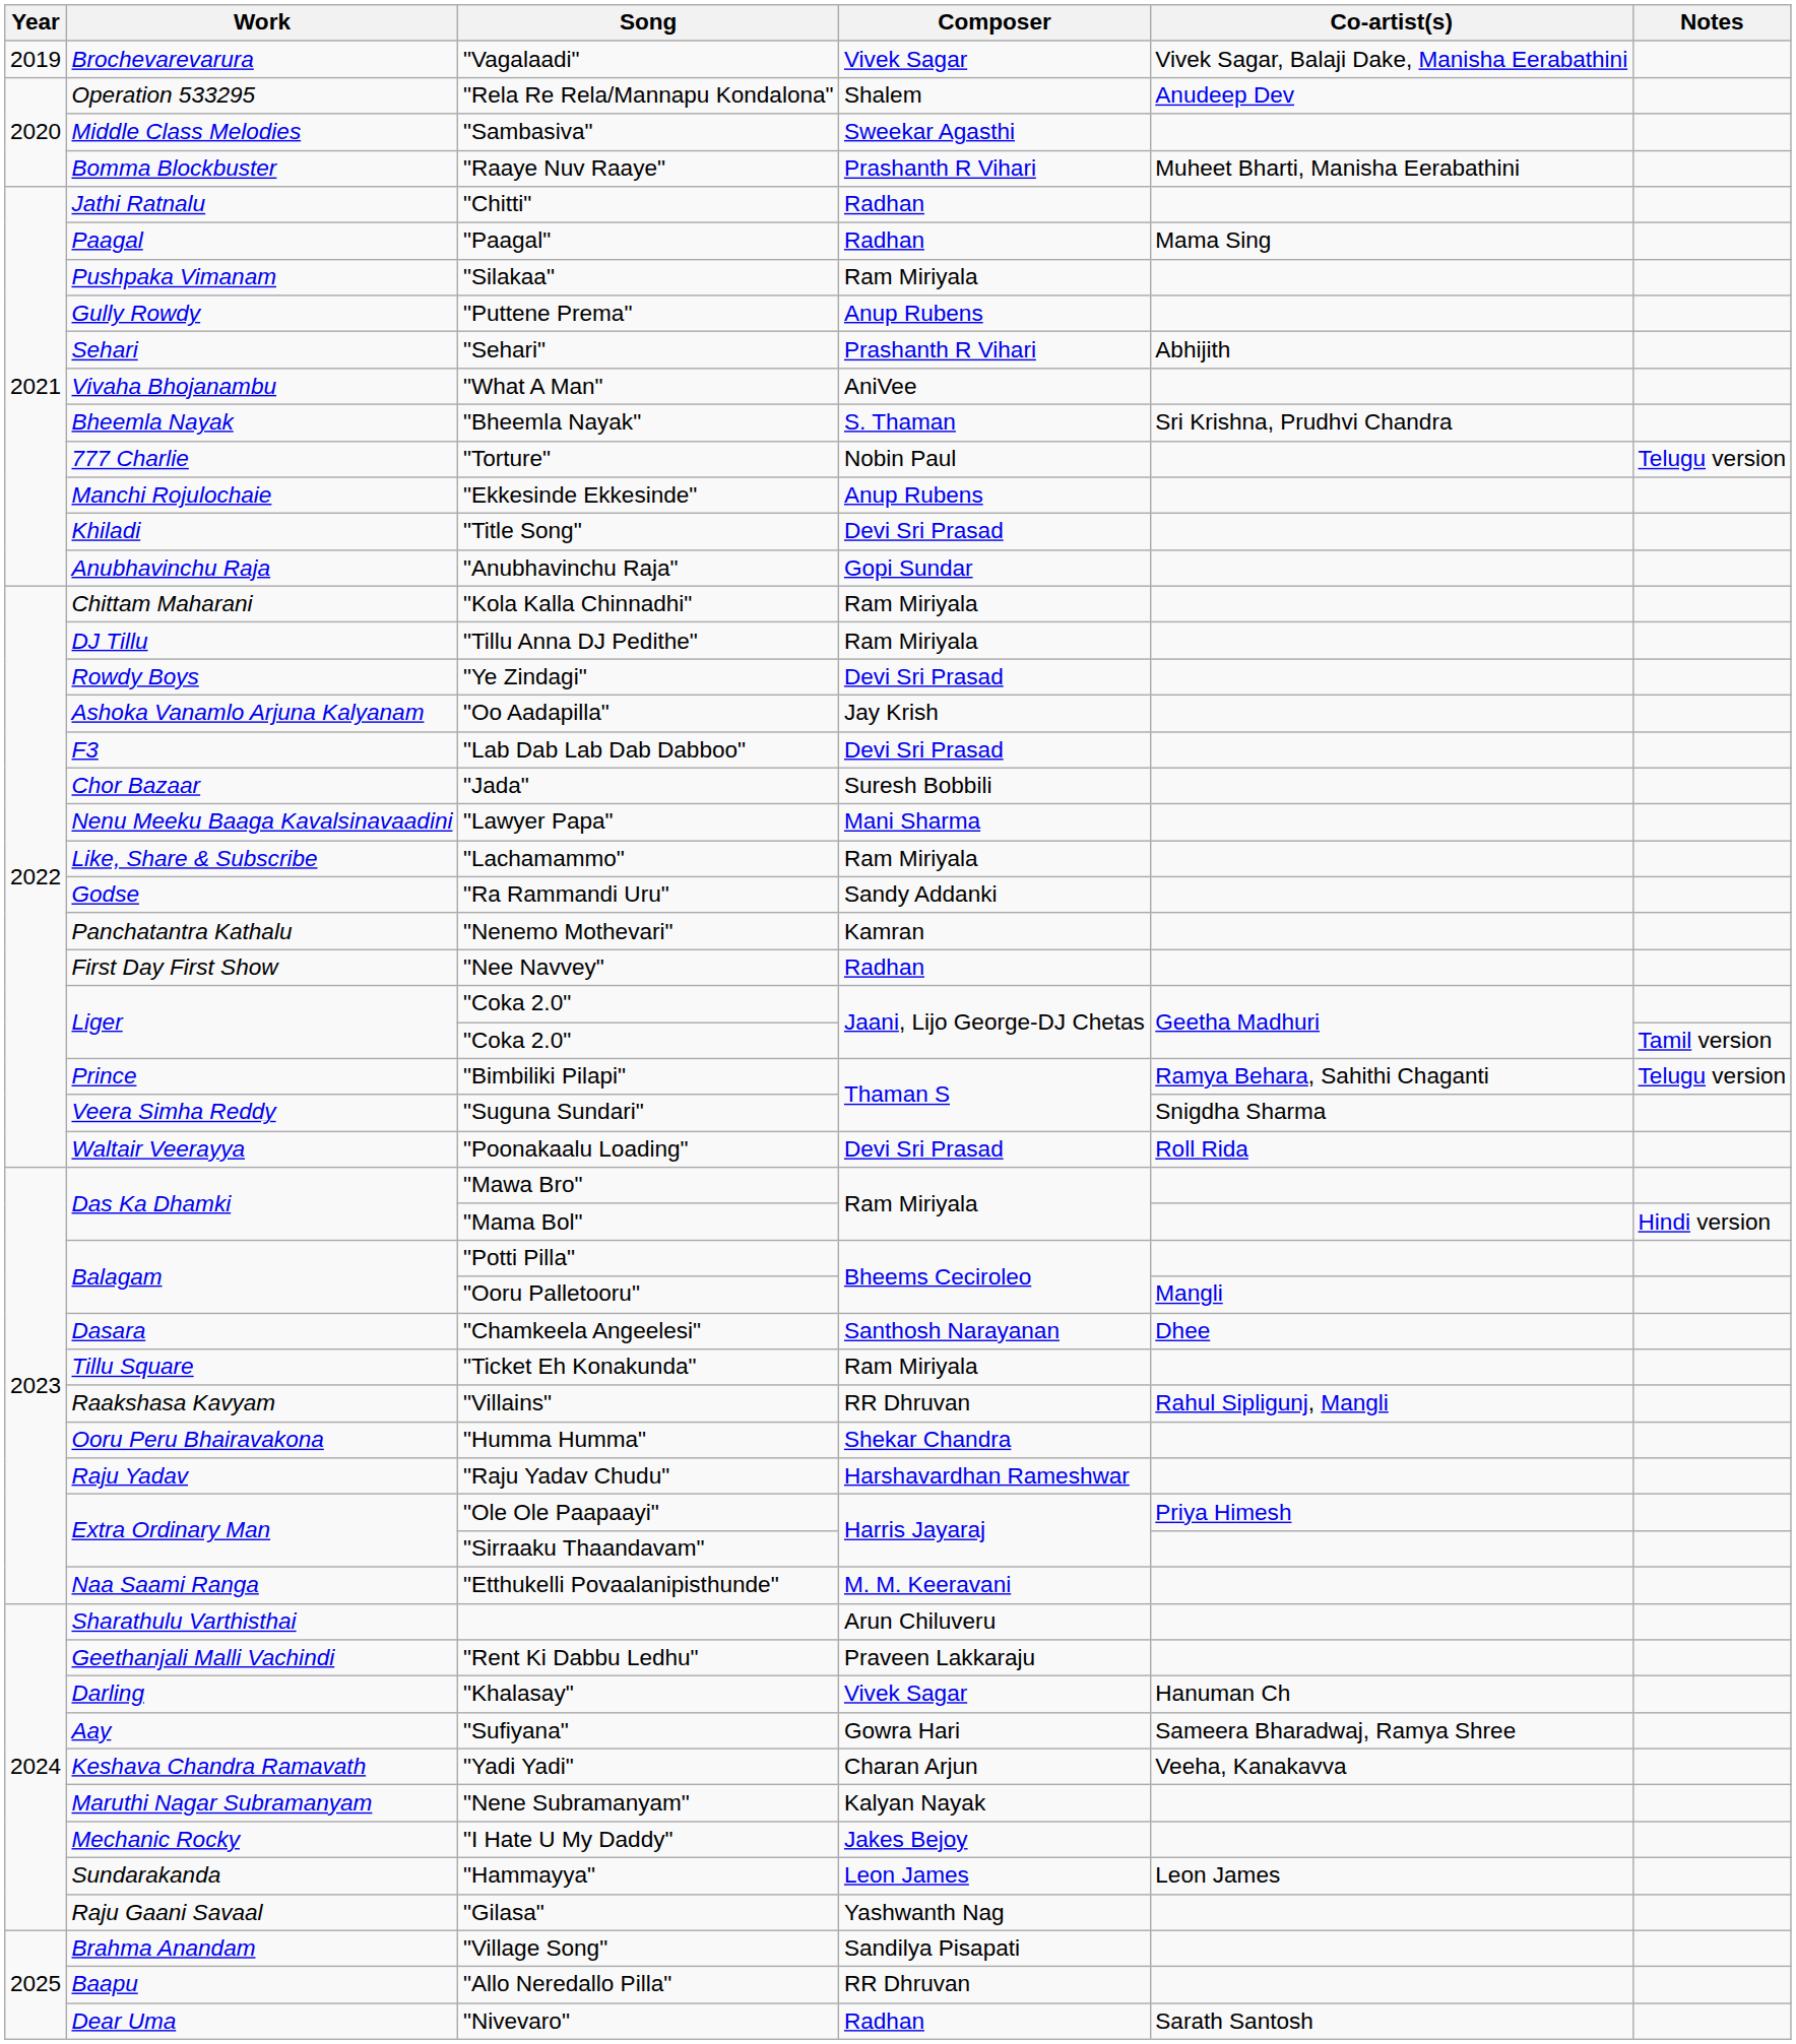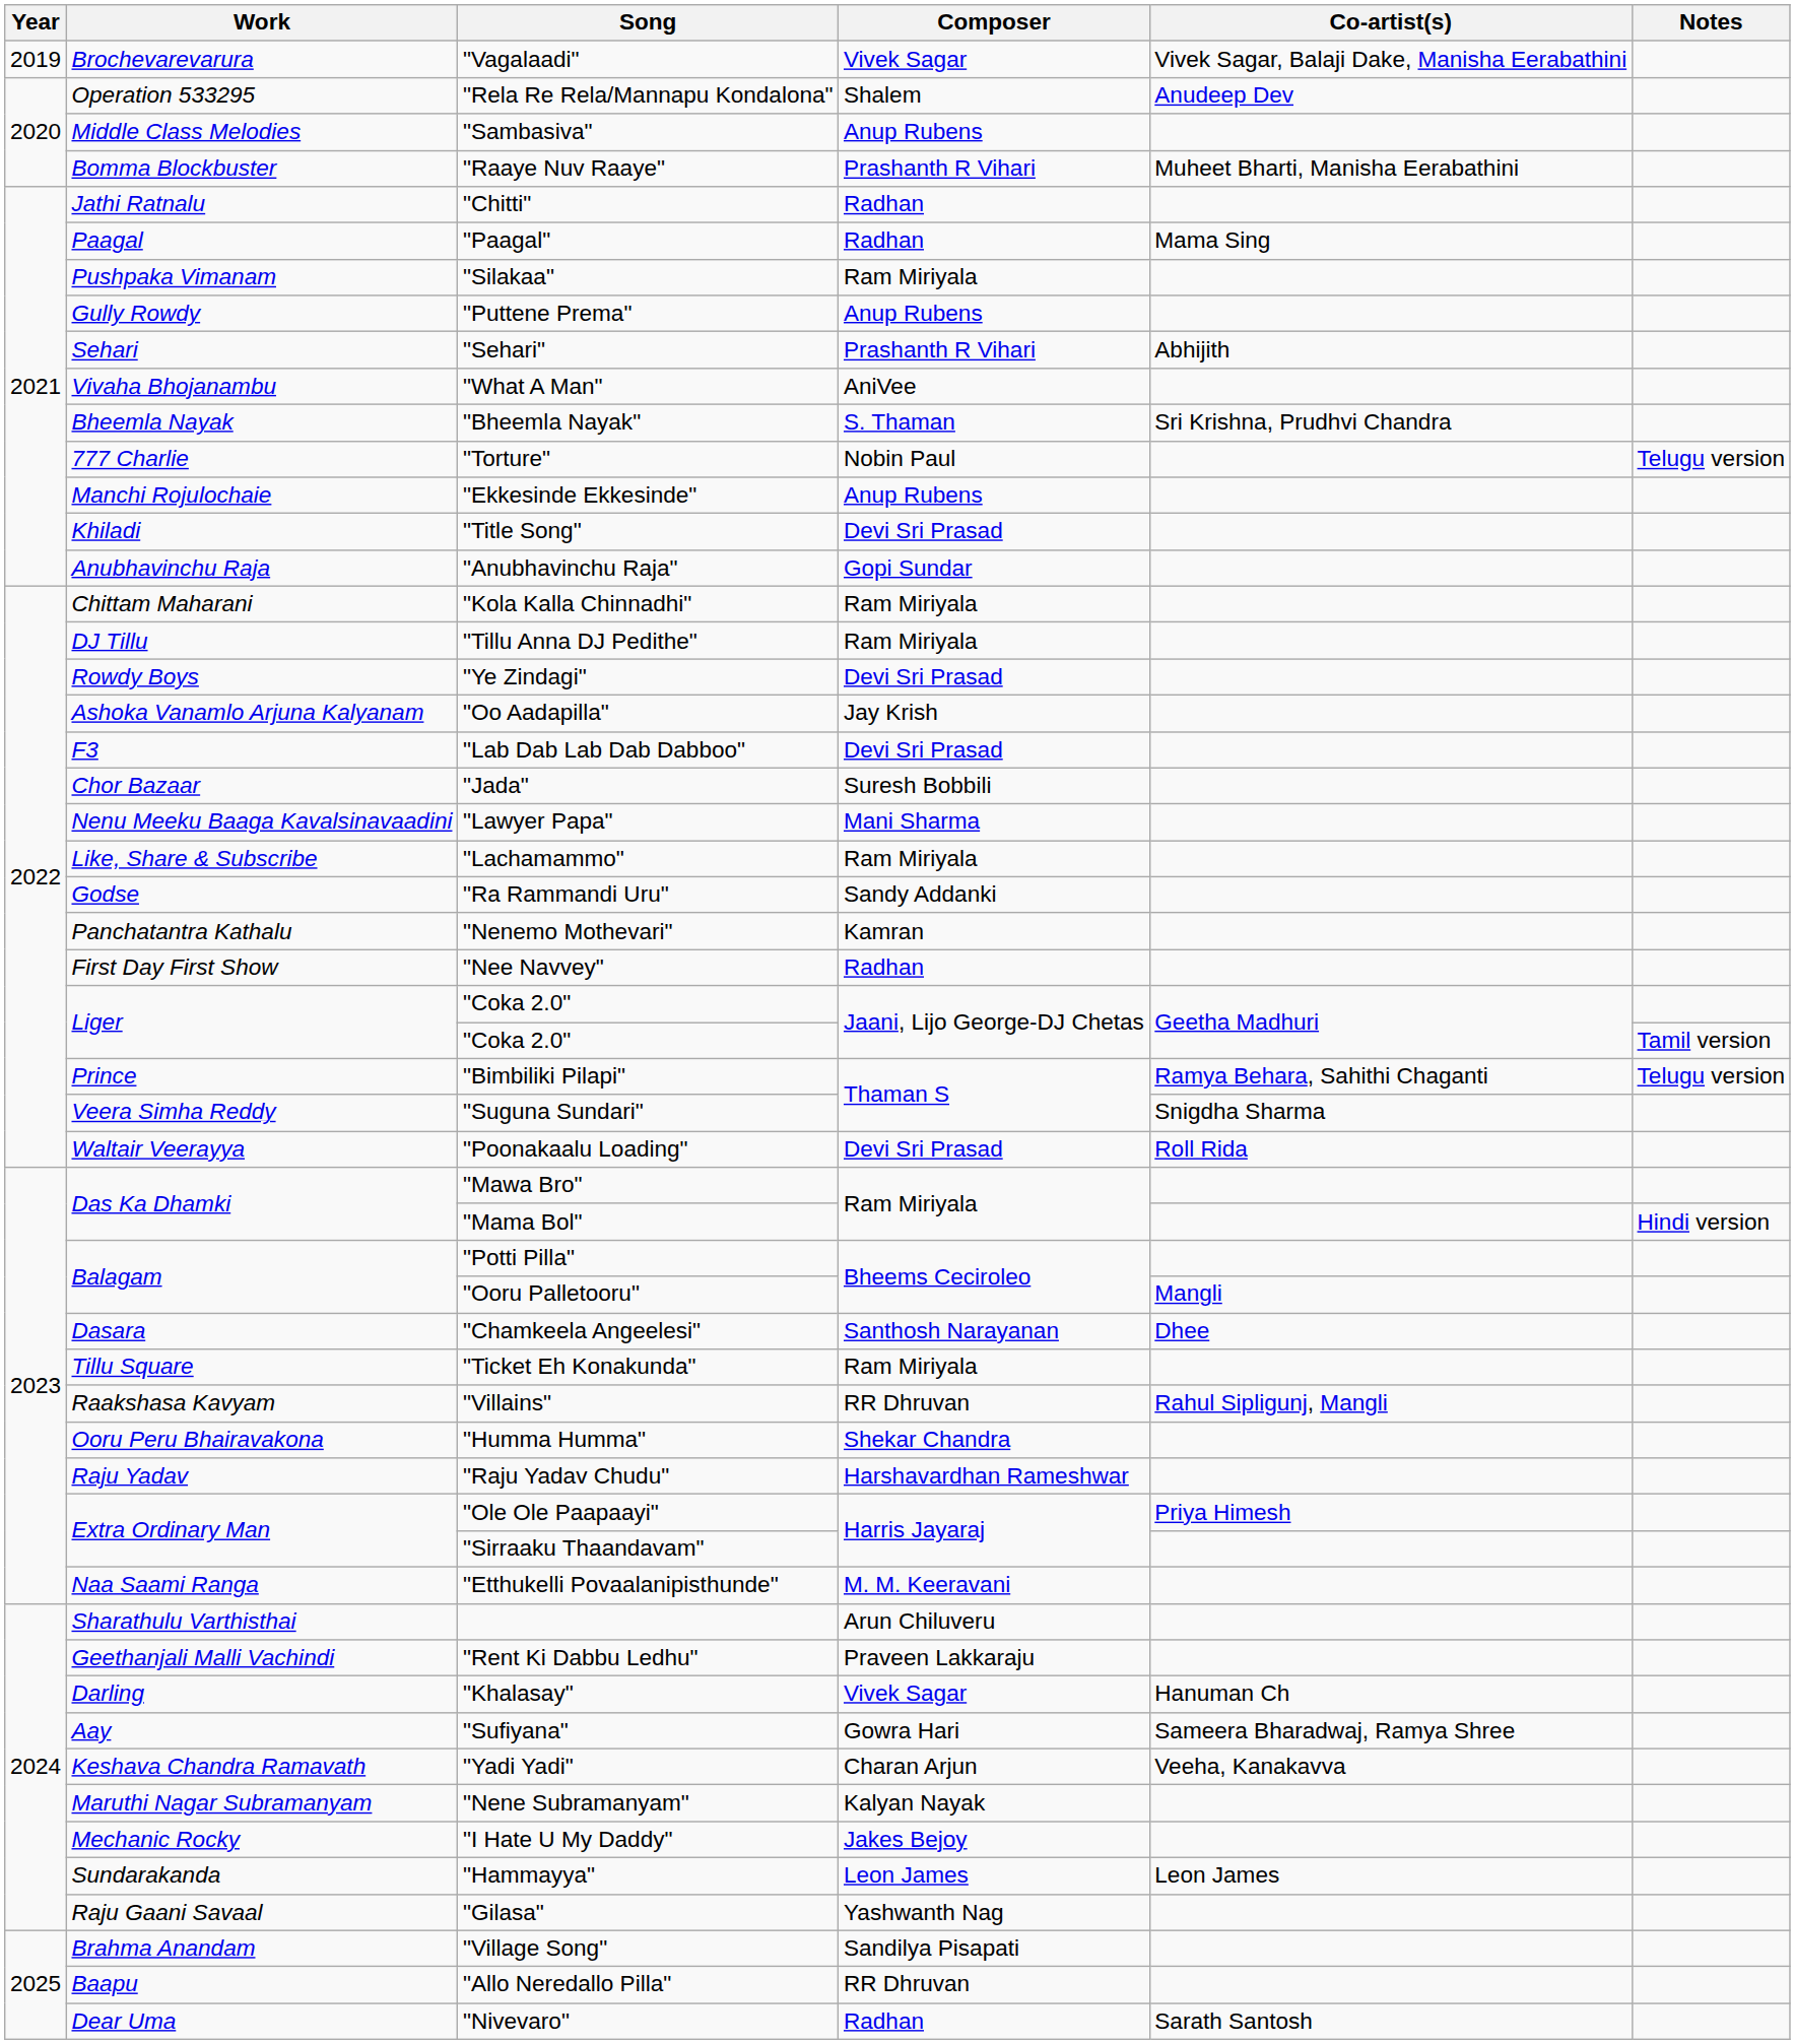"Sambasiva" | Composer: Sweekar Agasthi -> Anup Rubens
